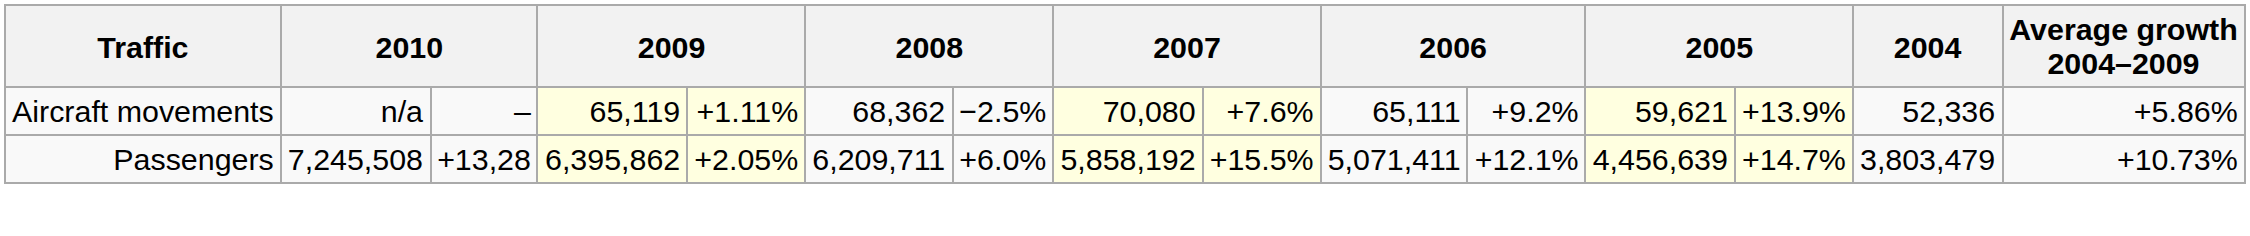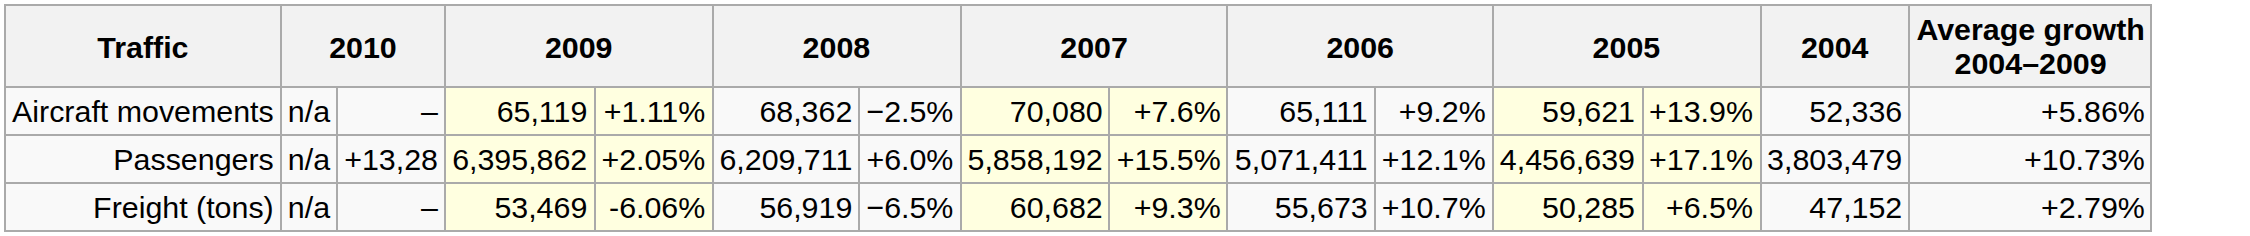Passengers | column 2: 7,245,508 -> n/a
Passengers | column 13: +14.7% -> +17.1%
+ row: Freight (tons) | n/a | – | 53,469 | -6.06% | 56,919 | −6.5% | 60,682 | +9.3% | 55,673 | +10.7% | 50,285 | +6.5% | 47,152 | +2.79%
